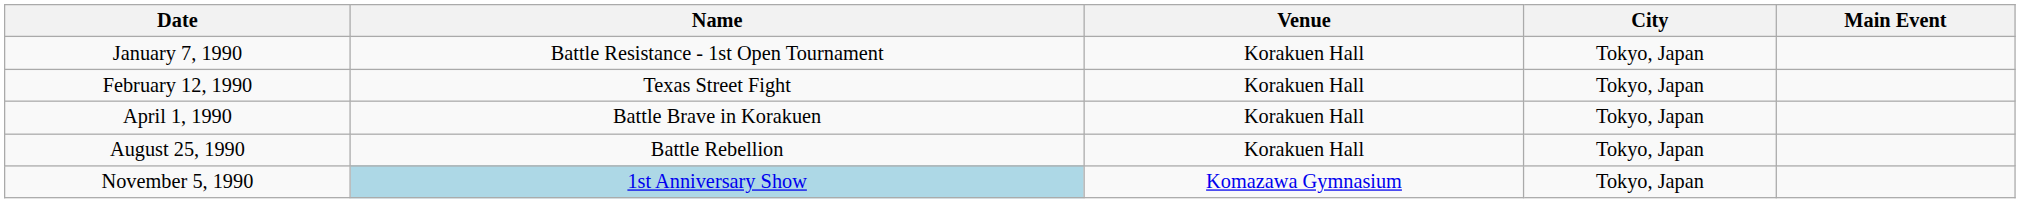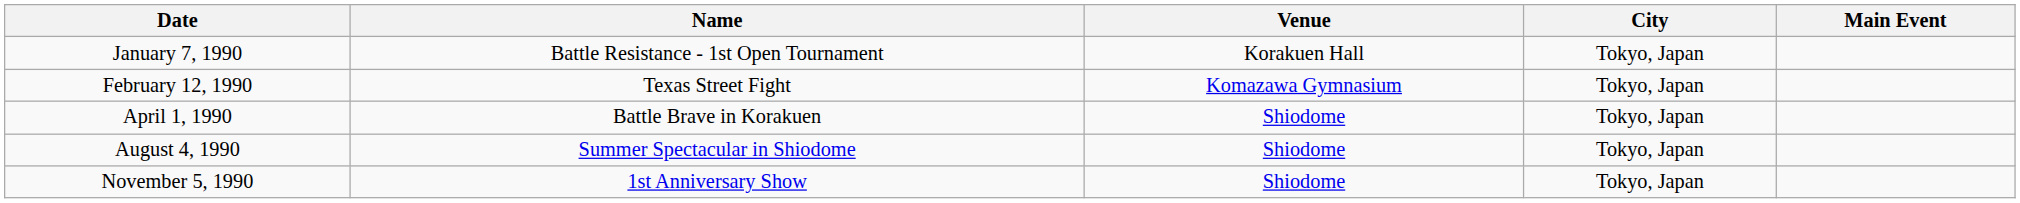February 12, 1990 | Venue: Korakuen Hall -> Komazawa Gymnasium
April 1, 1990 | Venue: Korakuen Hall -> Shiodome
+ row: August 4, 1990 | Summer Spectacular in Shiodome | Shiodome | Tokyo, Japan
- row: August 25, 1990 | Battle Rebellion | Korakuen Hall | Tokyo, Japan
November 5, 1990 | Name: lightblue background -> no background
November 5, 1990 | Venue: Komazawa Gymnasium -> Shiodome
